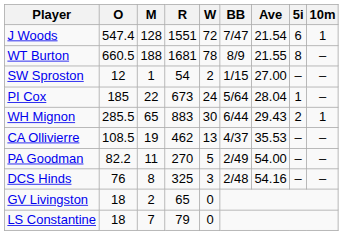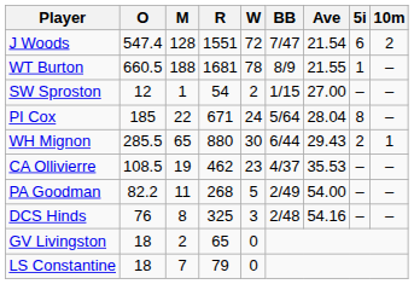J Woods | 10m: 1 -> 2
WT Burton | 5i: 8 -> 1
PI Cox | R: 673 -> 671
PI Cox | 5i: 1 -> 8
WH Mignon | R: 883 -> 880
CA Ollivierre | W: 13 -> 23
PA Goodman | R: 270 -> 268
